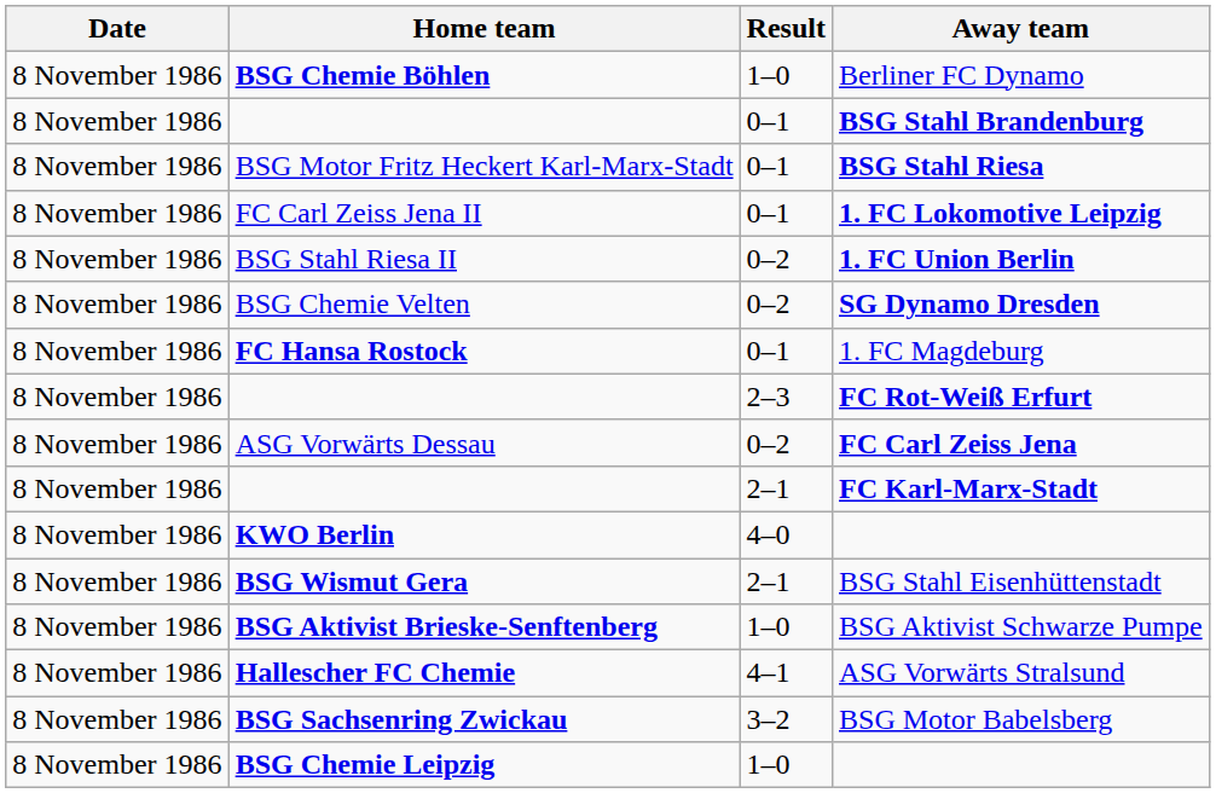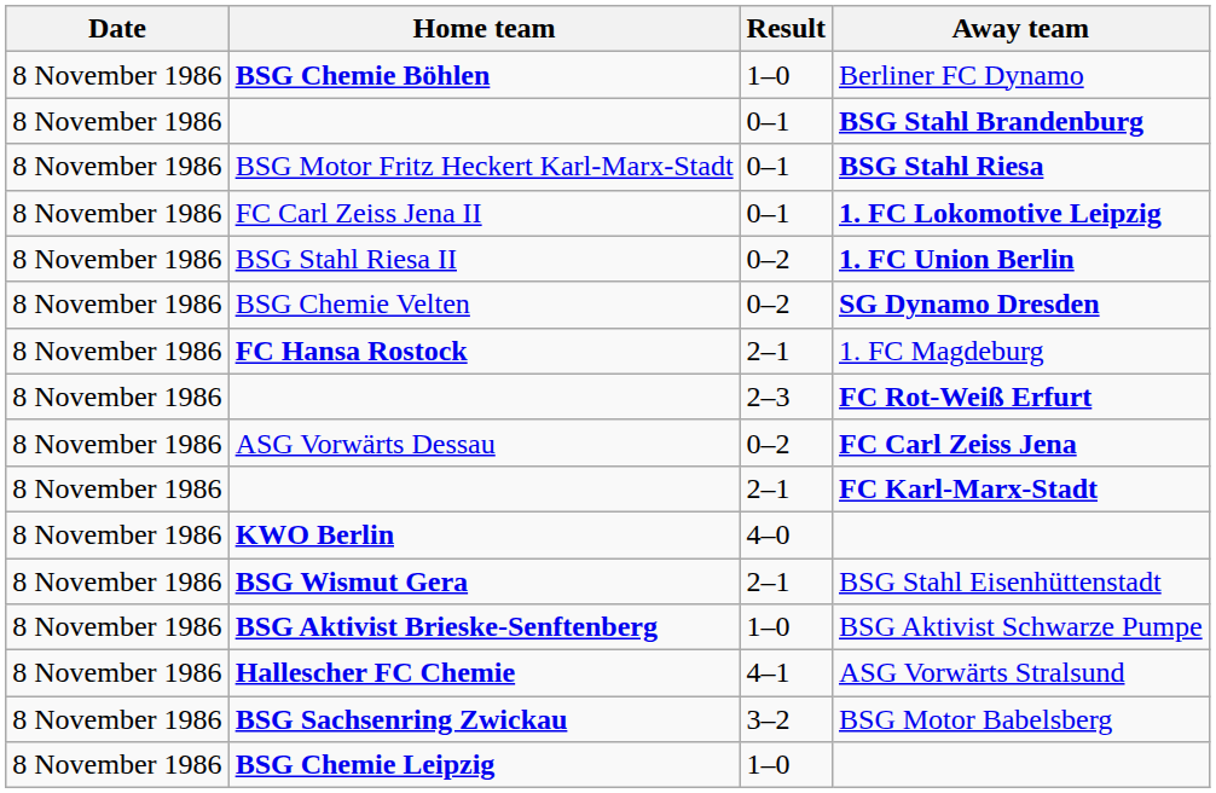1. FC Magdeburg | Result: 0–1 -> 2–1
